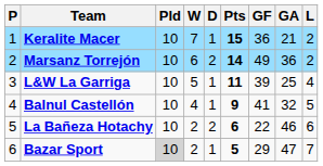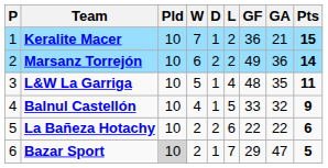columns swapped: L <-> Pts
L&W La Garriga | GF: 39 -> 48
L&W La Garriga | GA: 25 -> 35
Balnul Castellón | GF: 41 -> 33
La Bañeza Hotachy | GA: 46 -> 22
